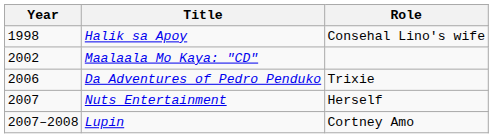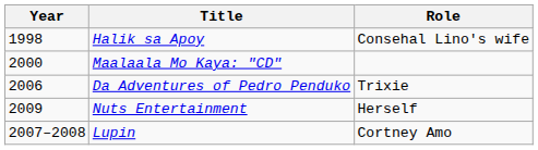Maalaala Mo Kaya: "CD" | Year: 2002 -> 2000
Nuts Entertainment | Year: 2007 -> 2009
